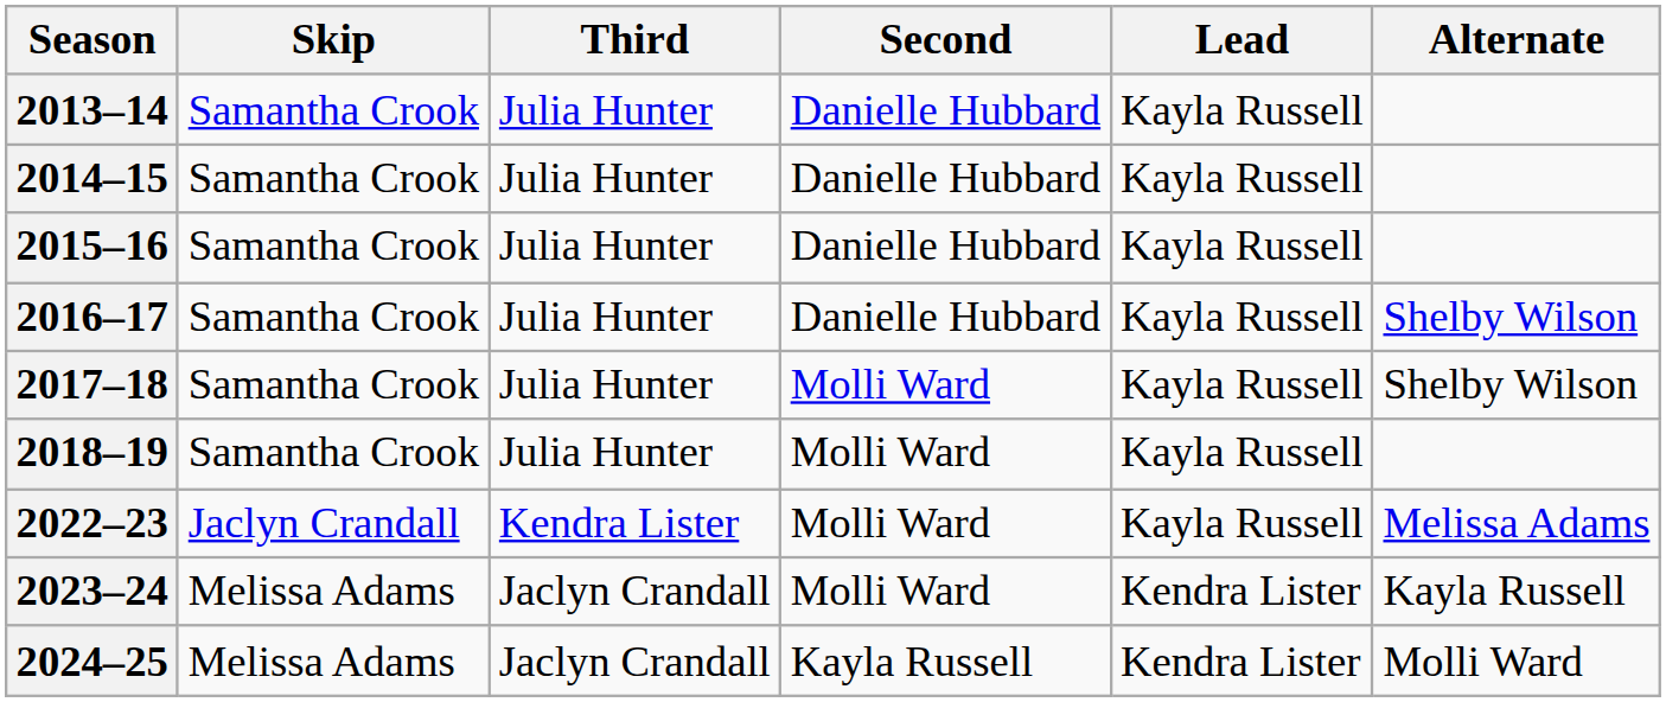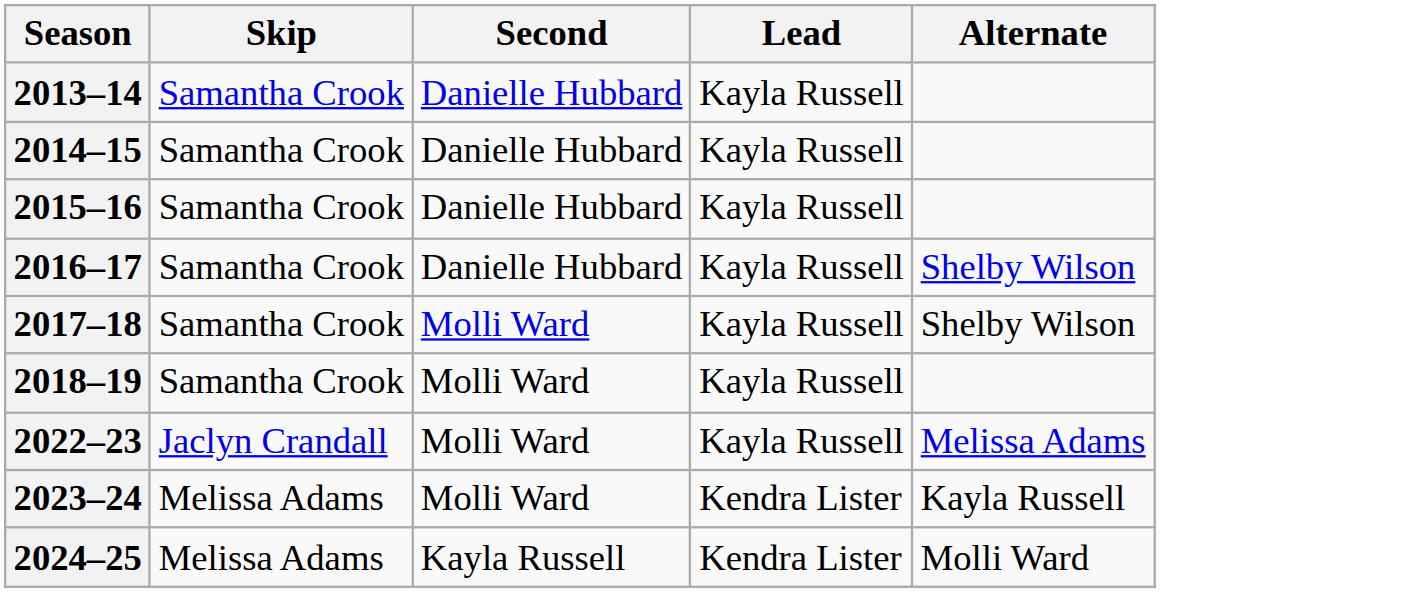- column: Third | Julia Hunter | Julia Hunter | Julia Hunter | Julia Hunter | Julia Hunter | Julia Hunter | Kendra Lister | Jaclyn Crandall | Jaclyn Crandall
